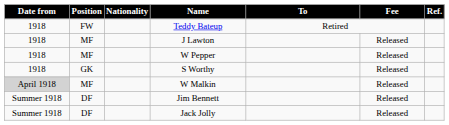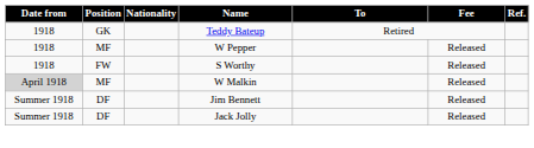Teddy Bateup | Position: FW -> GK
- row: 1918 | MF | J Lawton | Released
S Worthy | Position: GK -> FW
